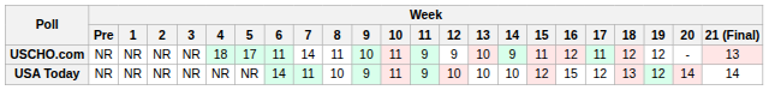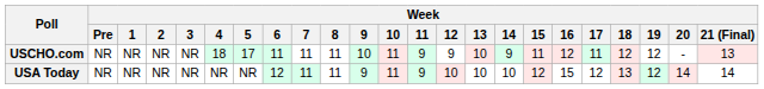USCHO.com | Week / 7: 14 -> 11
USA Today | Week / 6: 14 -> 12
USA Today | Week / 8: 10 -> 11
